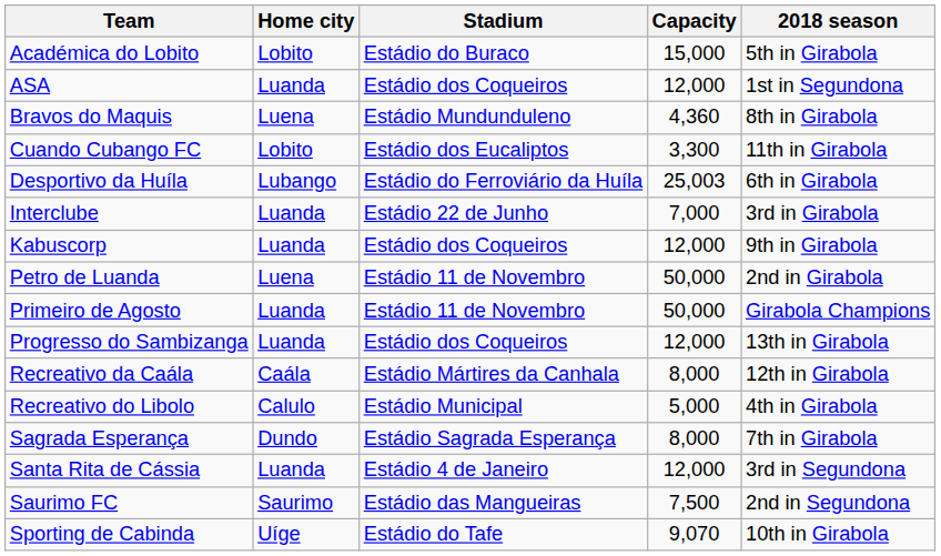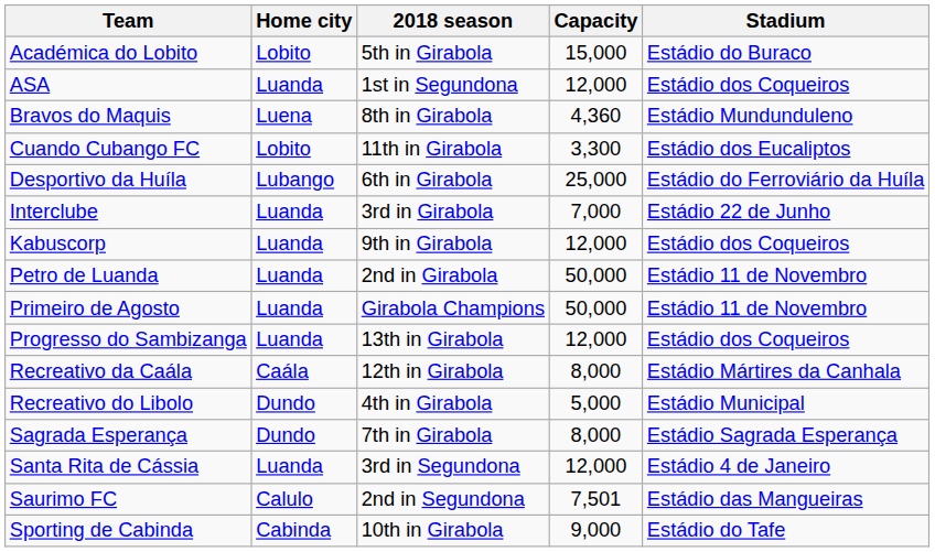columns swapped: Stadium <-> 2018 season
Desportivo da Huíla | Capacity: 25,003 -> 25,000
Petro de Luanda | Home city: Luena -> Luanda
Recreativo do Libolo | Home city: Calulo -> Dundo
Saurimo FC | Home city: Saurimo -> Calulo
Saurimo FC | Capacity: 7,500 -> 7,501
Sporting de Cabinda | Home city: Uíge -> Cabinda
Sporting de Cabinda | Capacity: 9,070 -> 9,000
